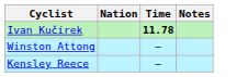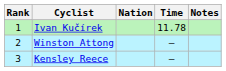+ column: Rank | 1 | 2 | 3
Ivan Kučírek | Time: bold -> normal
